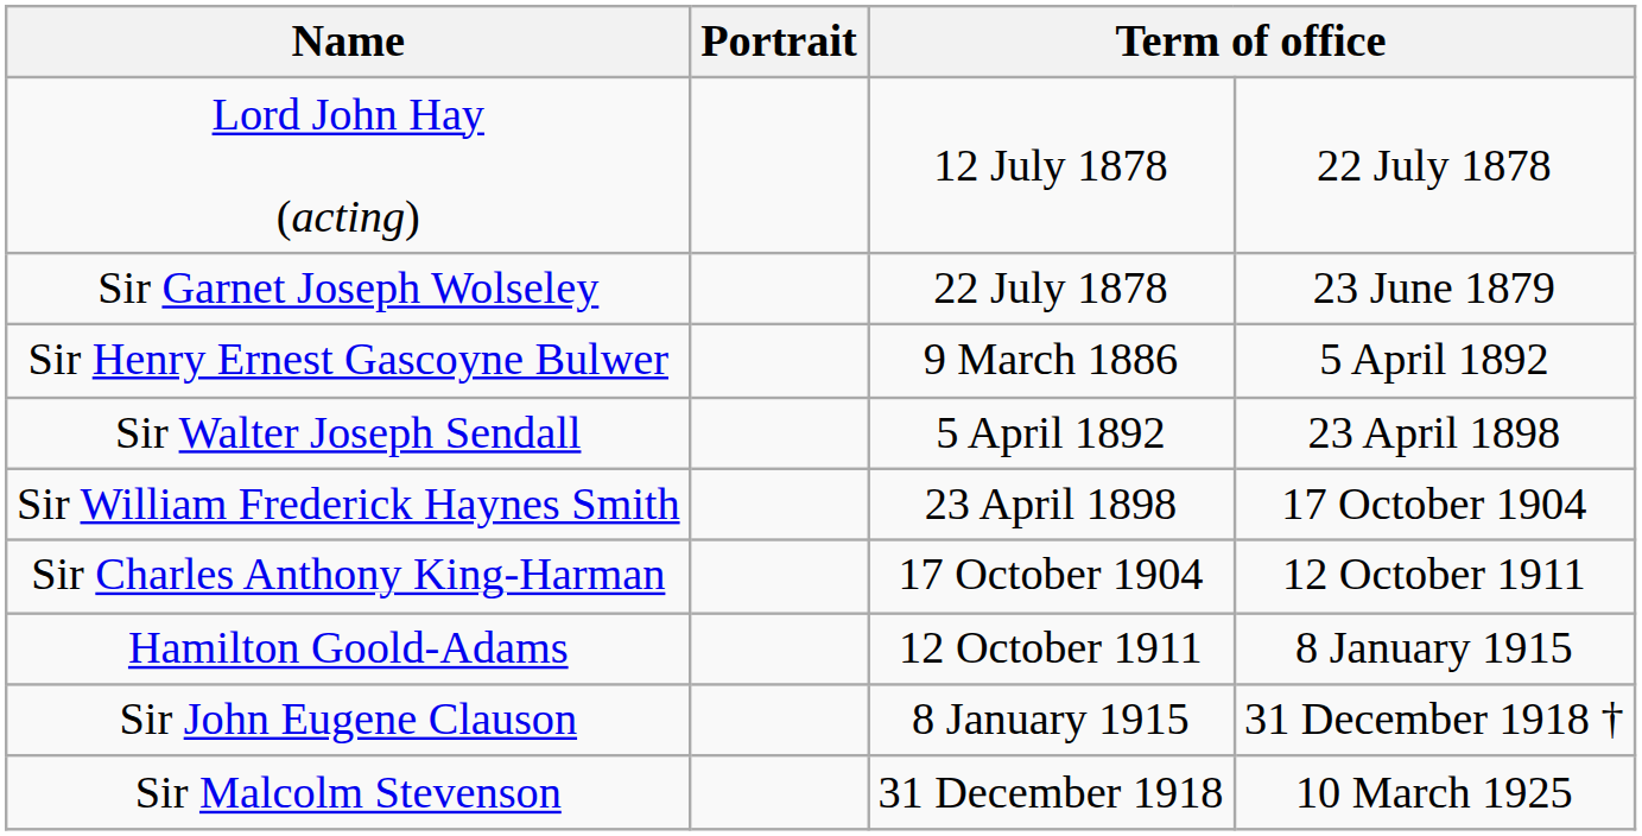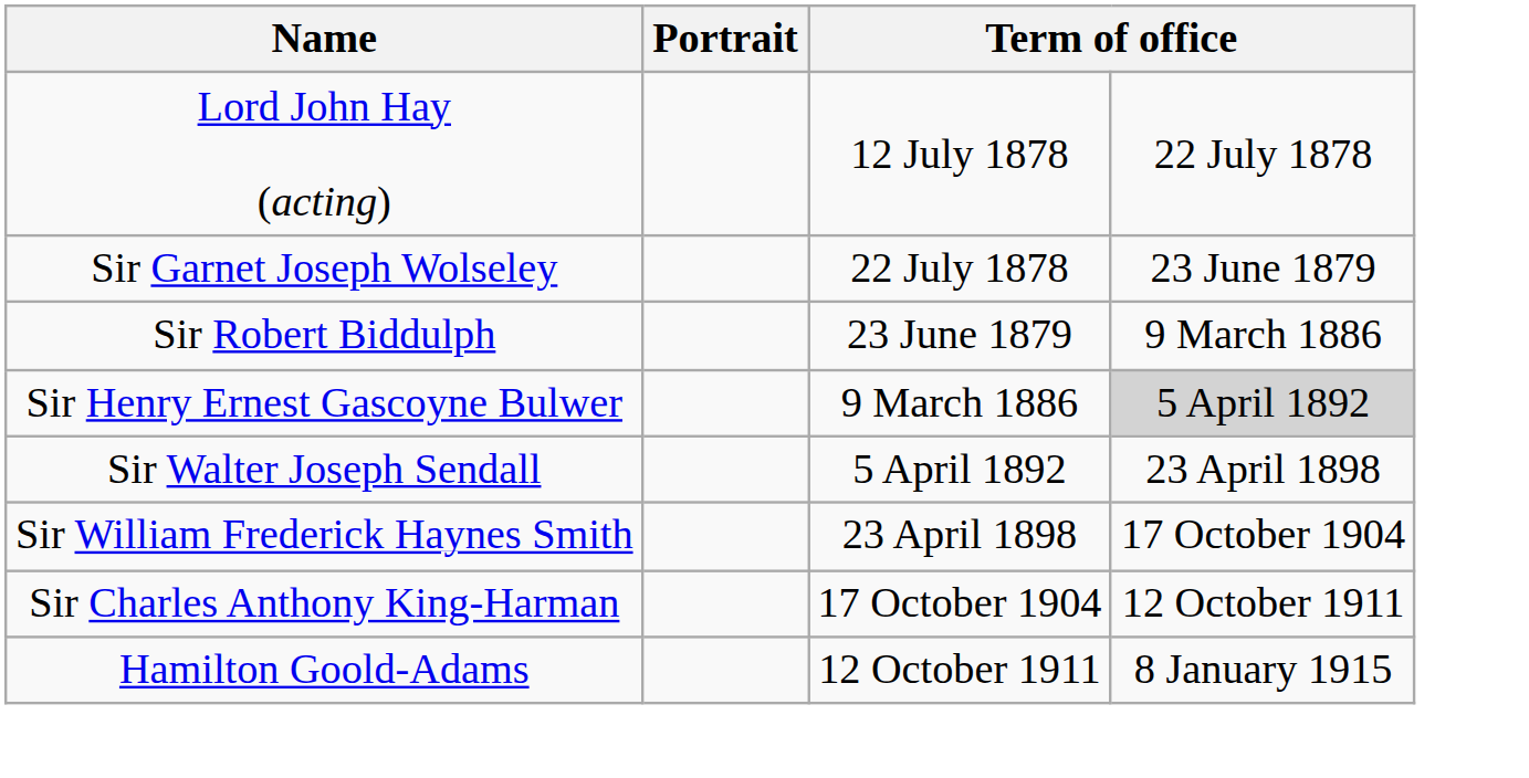+ row: Sir Robert Biddulph | 23 June 1879 | 9 March 1886
Sir Henry Ernest Gascoyne Bulwer | column 4: no background -> lightgrey background
- row: Sir John Eugene Clauson | 8 January 1915 | 31 December 1918 †
- row: Sir Malcolm Stevenson | 31 December 1918 | 10 March 1925
